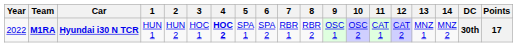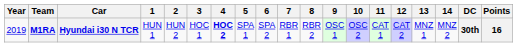M1RA | Year: 2022 -> 2019
M1RA | Points: 17 -> 16
